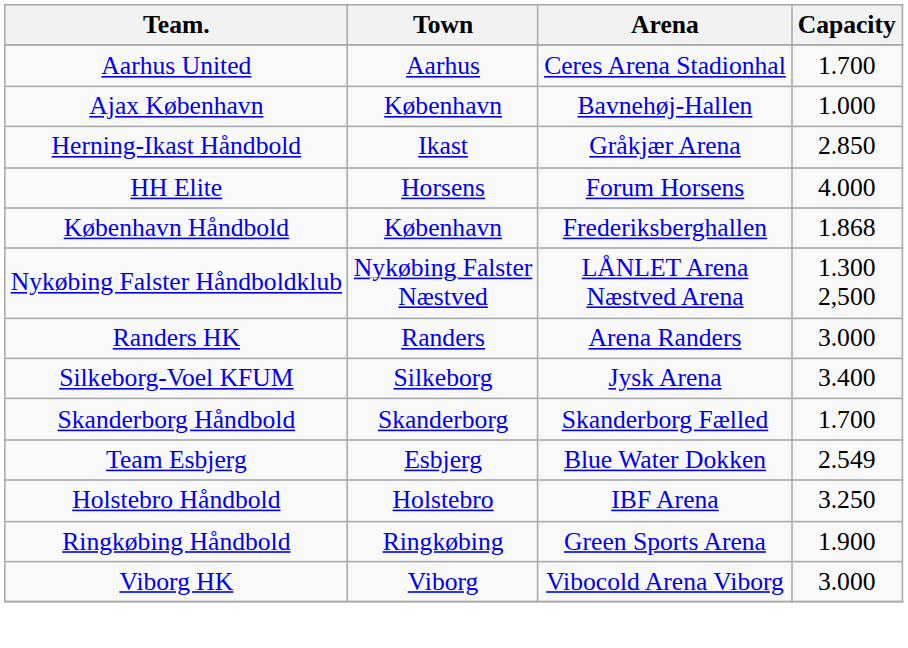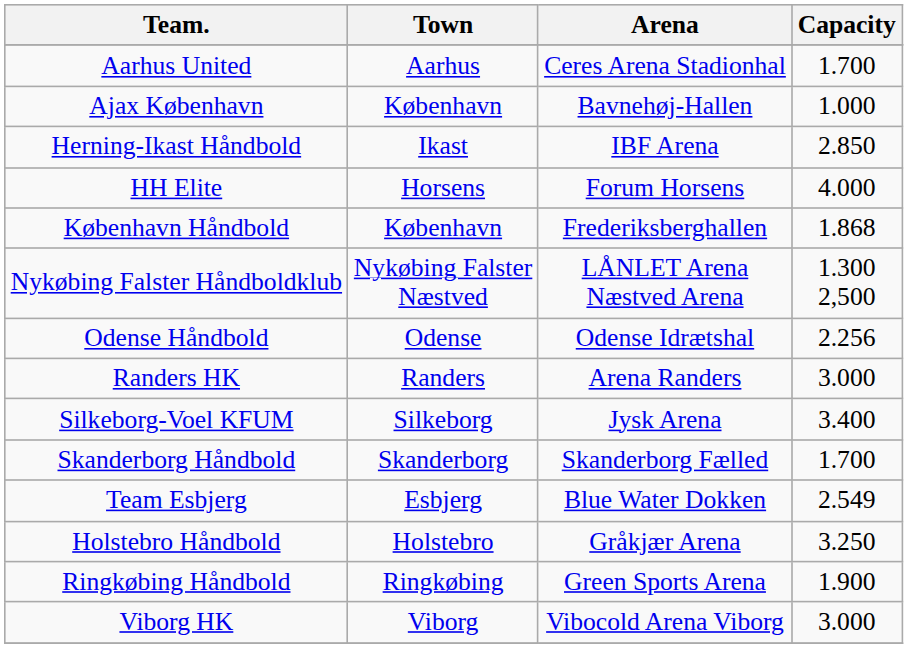Herning-Ikast Håndbold | Arena: Gråkjær Arena -> IBF Arena
+ row: Odense Håndbold | Odense | Odense Idrætshal | 2.256
Holstebro Håndbold | Arena: IBF Arena -> Gråkjær Arena
